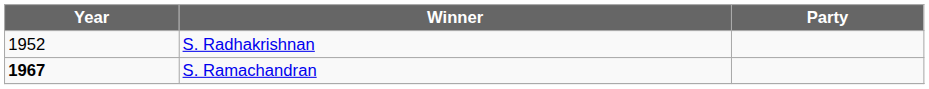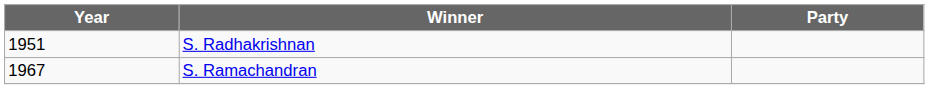S. Radhakrishnan | Year: 1952 -> 1951
S. Ramachandran | Year: bold -> normal
